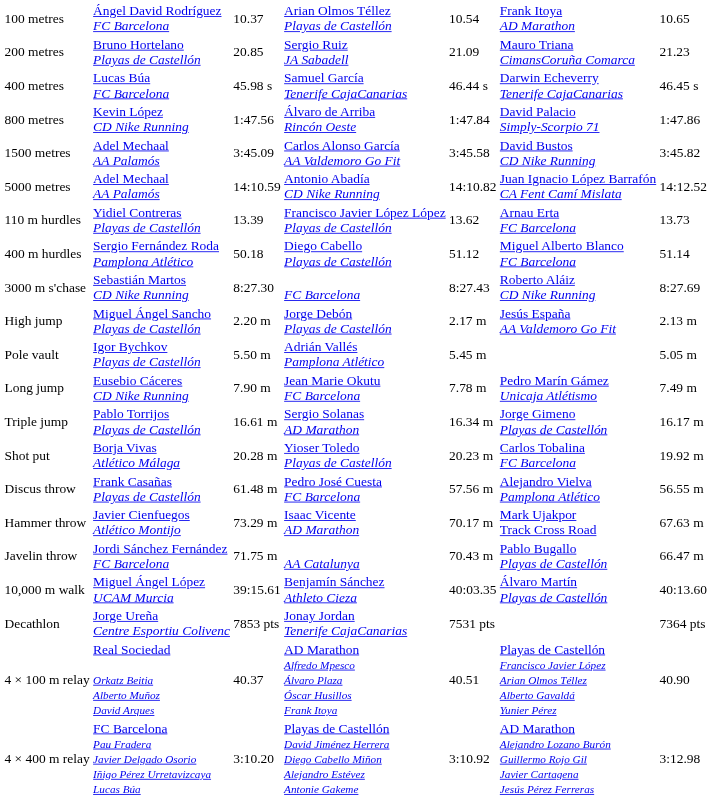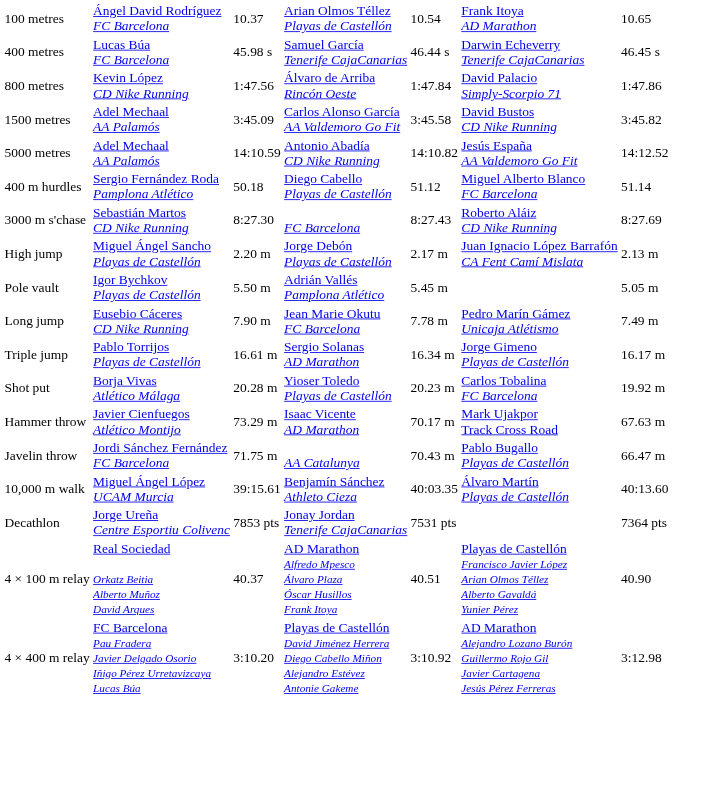- row: 200 metres | Bruno Hortelano Playas de Castellón | 20.85 | Sergio Ruiz JA Sabadell | 21.09 | Mauro Triana CimansCoruña Comarca | 21.23
5000 metres | column 6: Juan Ignacio López Barrafón CA Fent Camí Mislata -> Jesús España AA Valdemoro Go Fit
- row: 110 m hurdles | Yidiel Contreras Playas de Castellón | 13.39 | Francisco Javier López López Playas de Castellón | 13.62 | Arnau Erta FC Barcelona | 13.73
High jump | column 6: Jesús España AA Valdemoro Go Fit -> Juan Ignacio López Barrafón CA Fent Camí Mislata
- row: Discus throw | Frank Casañas Playas de Castellón | 61.48 m | Pedro José Cuesta FC Barcelona | 57.56 m | Alejandro Vielva Pamplona Atlético | 56.55 m
